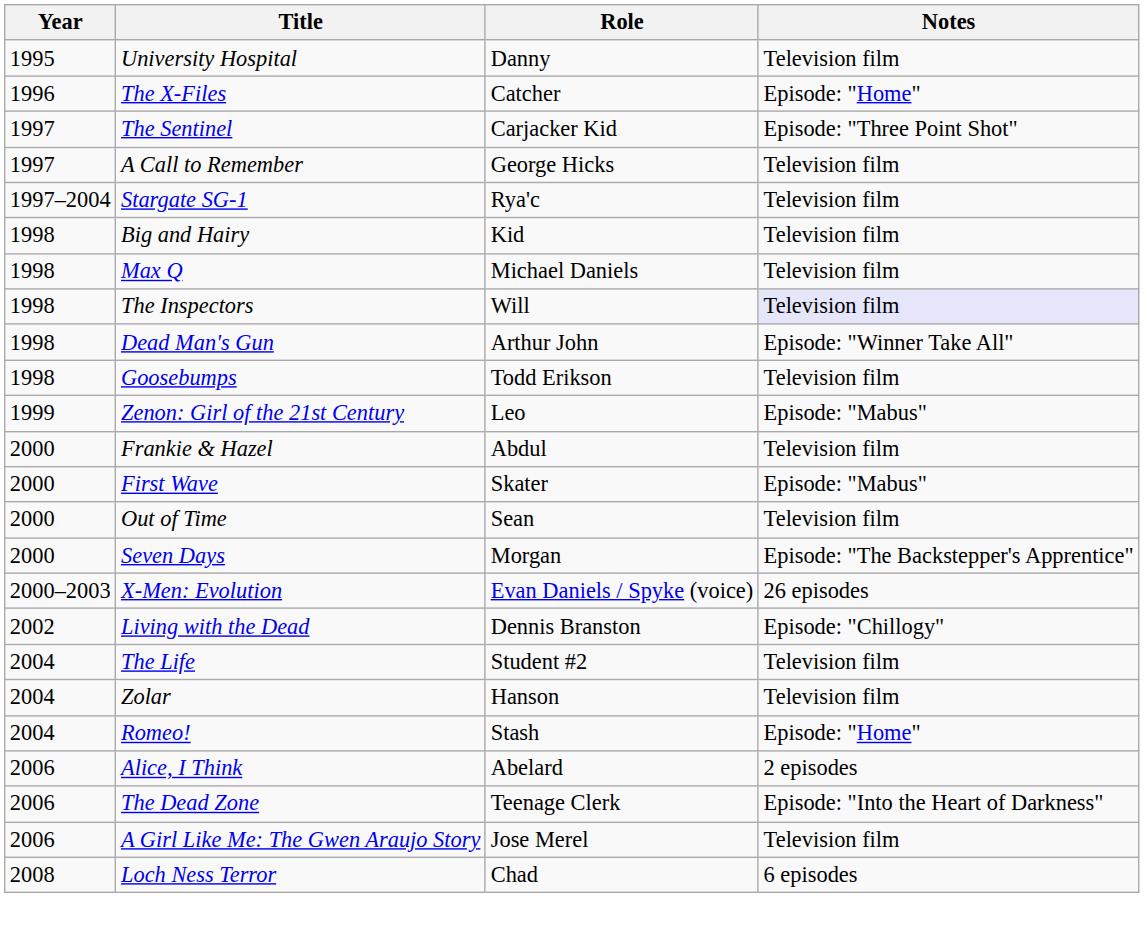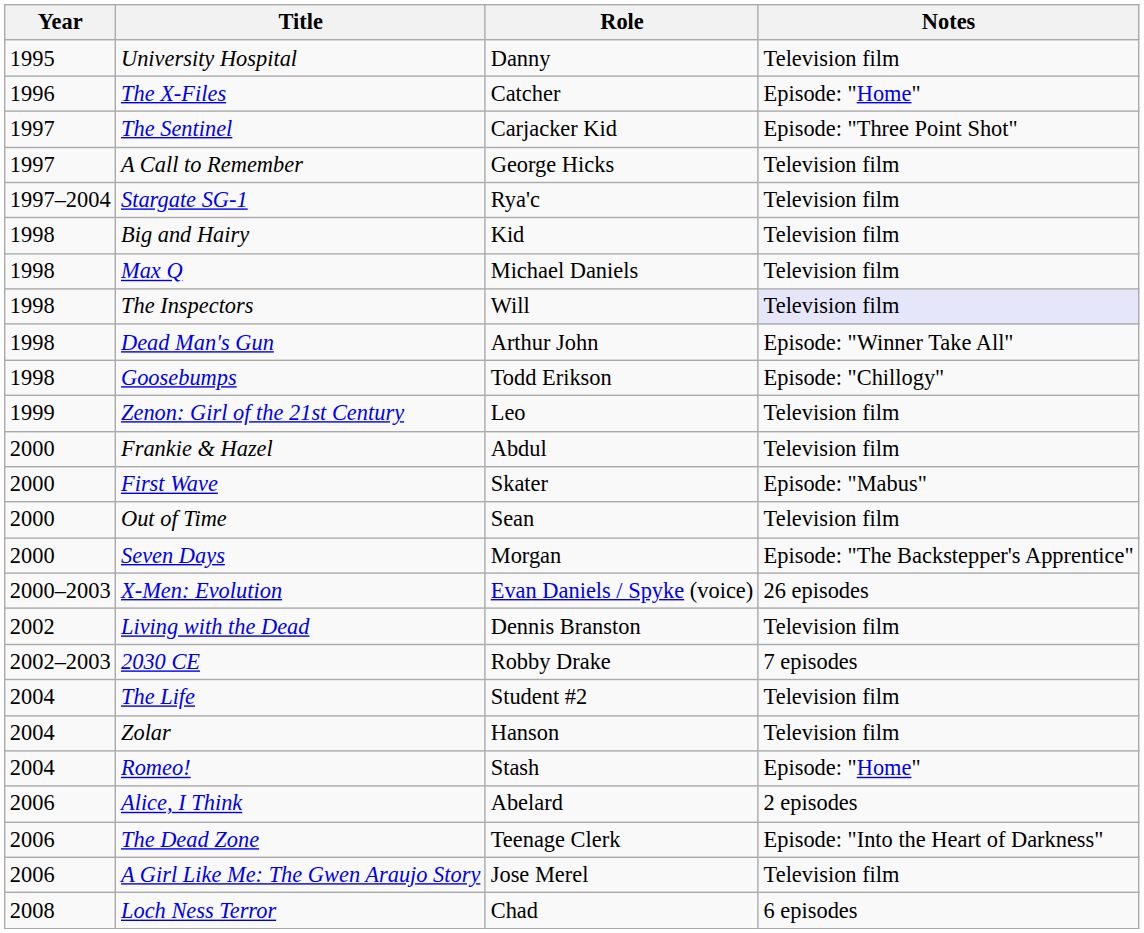Goosebumps | Notes: Television film -> Episode: "Chillogy"
Zenon: Girl of the 21st Century | Notes: Episode: "Mabus" -> Television film
Living with the Dead | Notes: Episode: "Chillogy" -> Television film
+ row: 2002–2003 | 2030 CE | Robby Drake | 7 episodes
